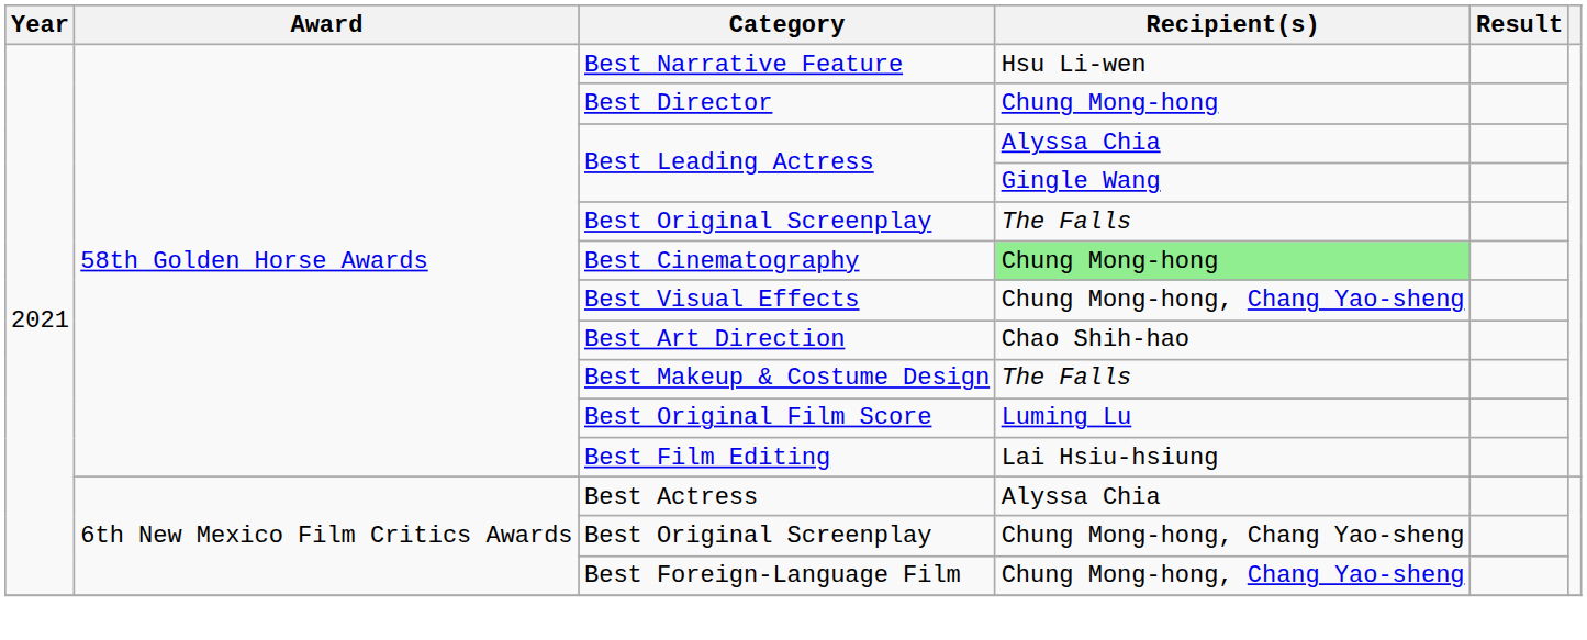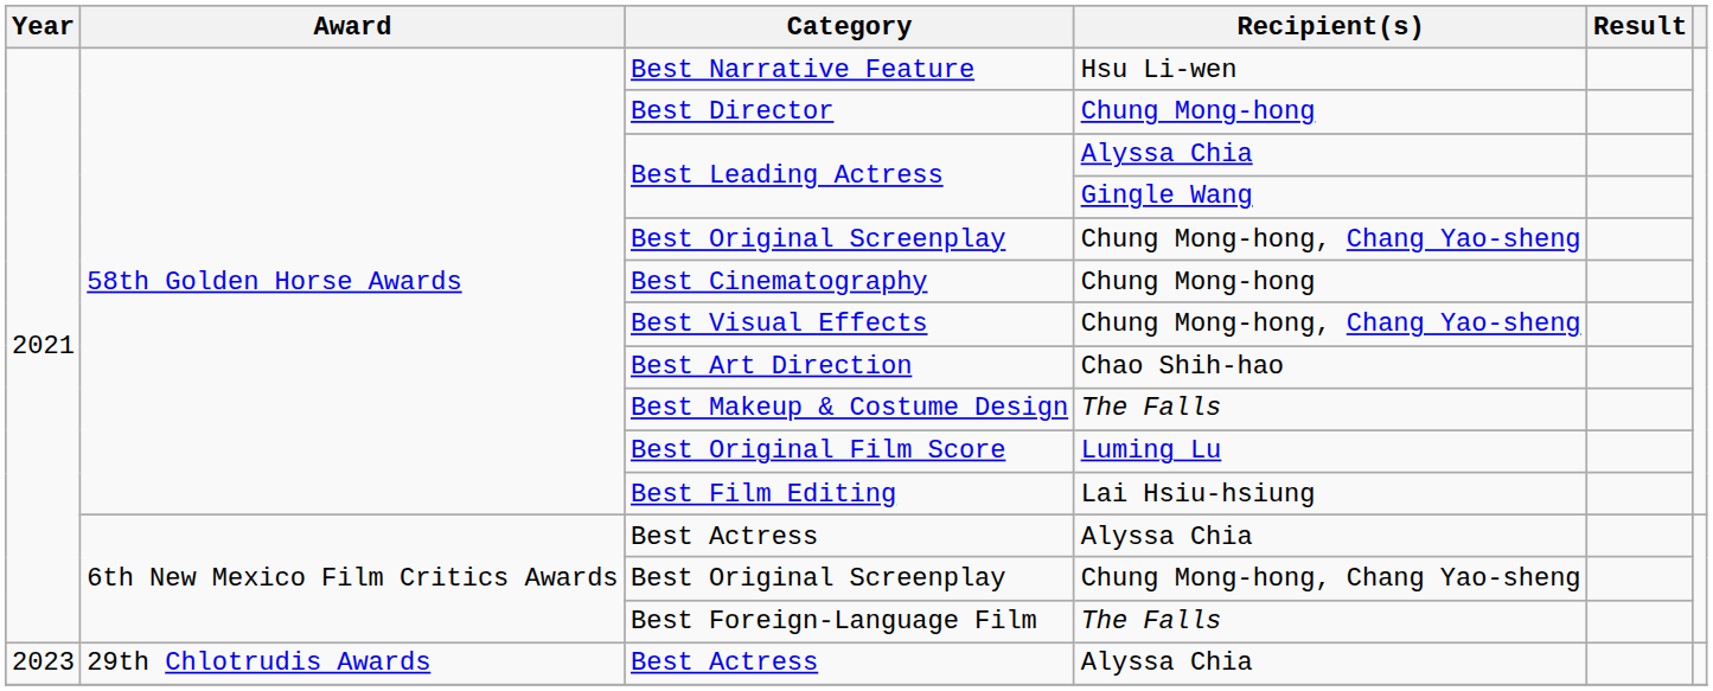58th Golden Horse Awards / Best Original Screenplay | Recipient(s): The Falls -> Chung Mong-hong, Chang Yao-sheng
Best Cinematography | Recipient(s): lightgreen background -> no background
Best Foreign-Language Film | Recipient(s): Chung Mong-hong, Chang Yao-sheng -> The Falls
+ row: 2023 | 29th Chlotrudis Awards | Best Actress | Alyssa Chia
